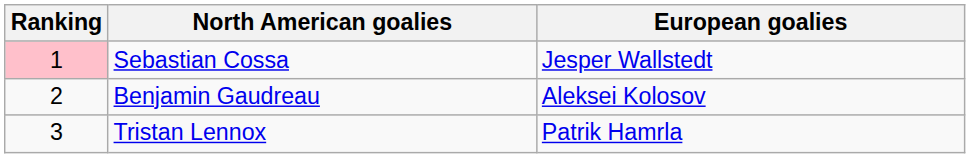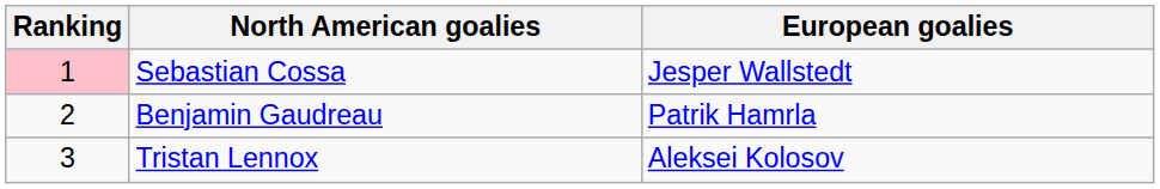Benjamin Gaudreau | European goalies: Aleksei Kolosov -> Patrik Hamrla
Tristan Lennox | European goalies: Patrik Hamrla -> Aleksei Kolosov
